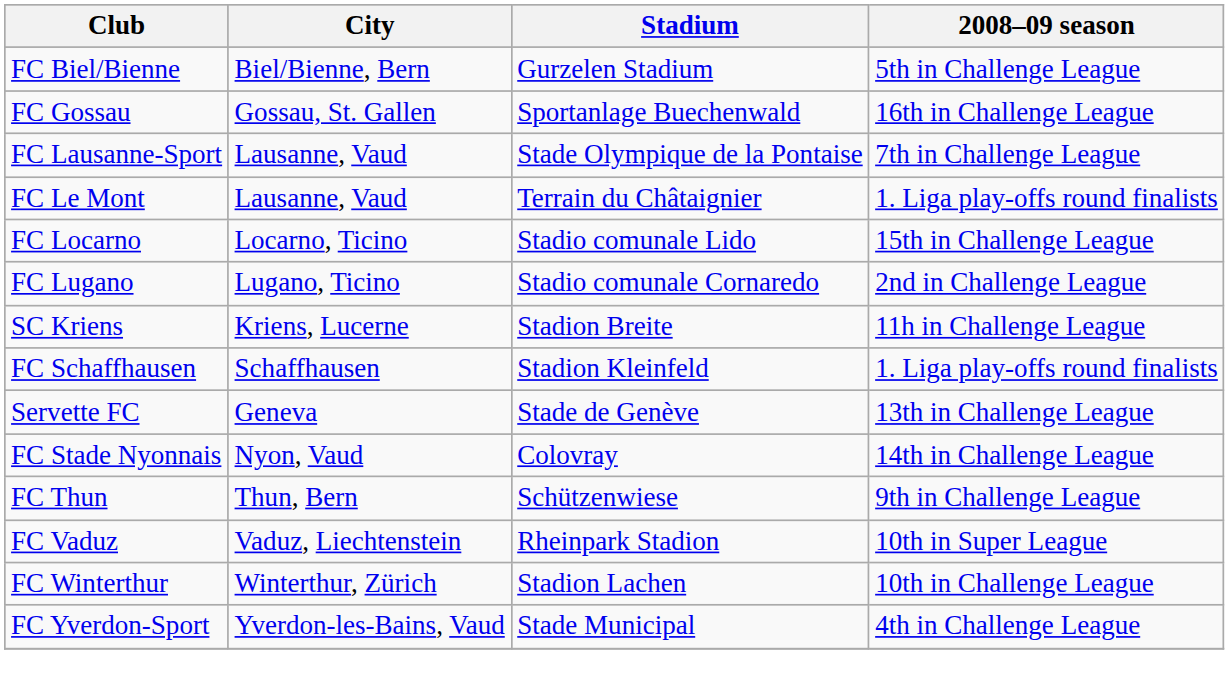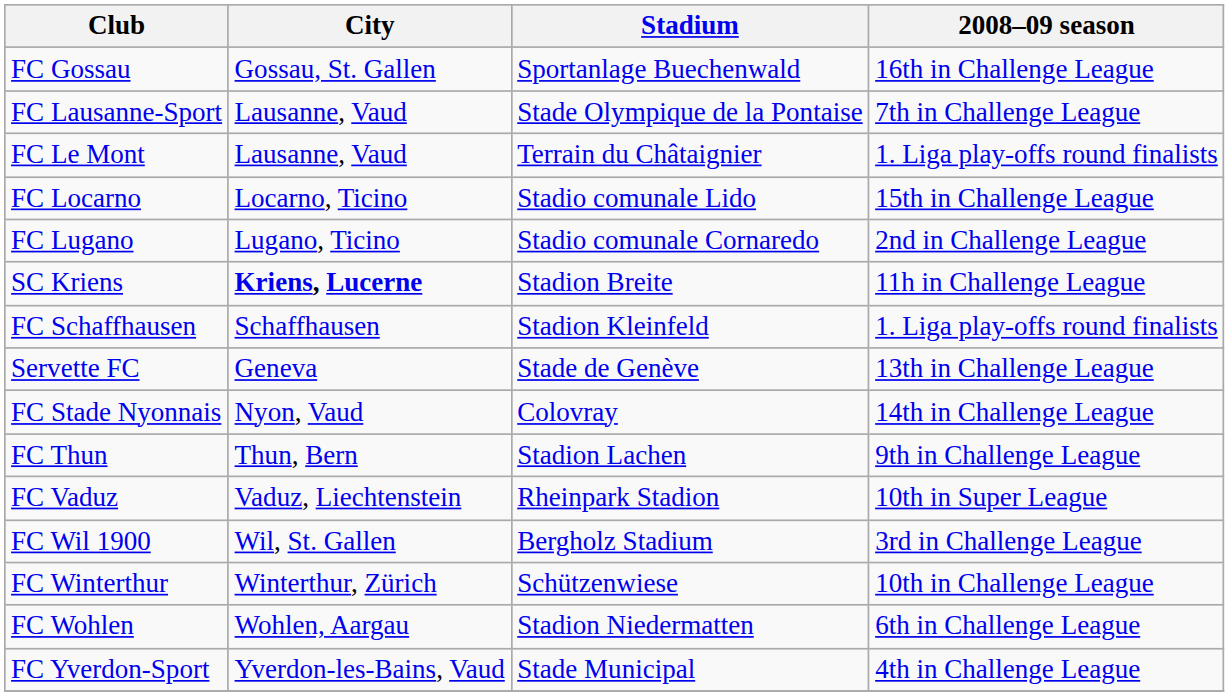- row: FC Biel/Bienne | Biel/Bienne, Bern | Gurzelen Stadium | 5th in Challenge League
SC Kriens | City: normal -> bold
FC Thun | Stadium: Schützenwiese -> Stadion Lachen
+ row: FC Wil 1900 | Wil, St. Gallen | Bergholz Stadium | 3rd in Challenge League
FC Winterthur | Stadium: Stadion Lachen -> Schützenwiese
+ row: FC Wohlen | Wohlen, Aargau | Stadion Niedermatten | 6th in Challenge League
